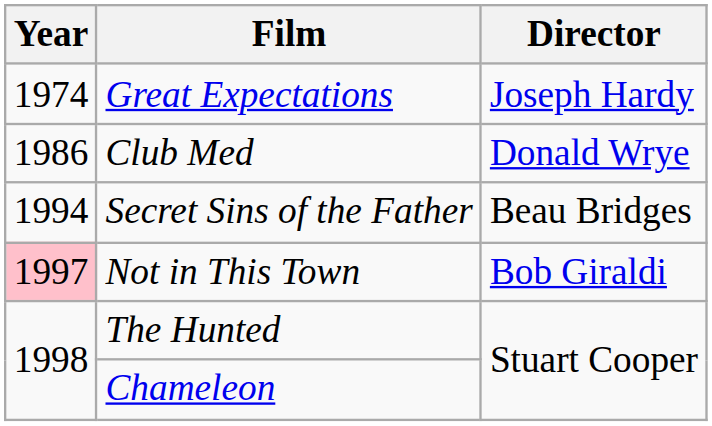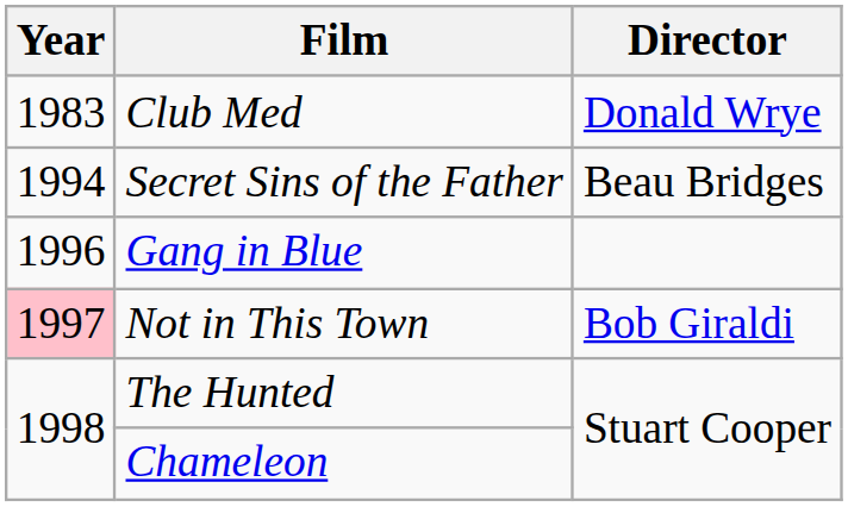- row: 1974 | Great Expectations | Joseph Hardy
Club Med | Year: 1986 -> 1983
+ row: 1996 | Gang in Blue
